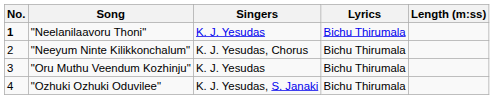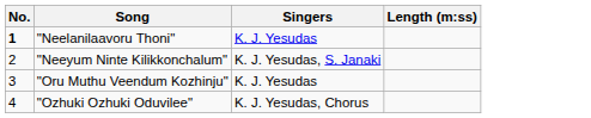- column: Lyrics | Bichu Thirumala | Bichu Thirumala | Bichu Thirumala | Bichu Thirumala
"Neeyum Ninte Kilikkonchalum" | Singers: K. J. Yesudas, Chorus -> K. J. Yesudas, S. Janaki
"Ozhuki Ozhuki Oduvilee" | Singers: K. J. Yesudas, S. Janaki -> K. J. Yesudas, Chorus
